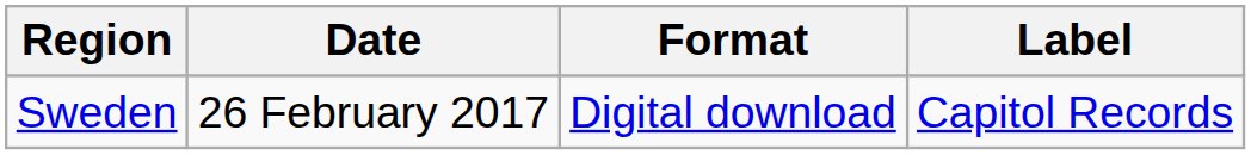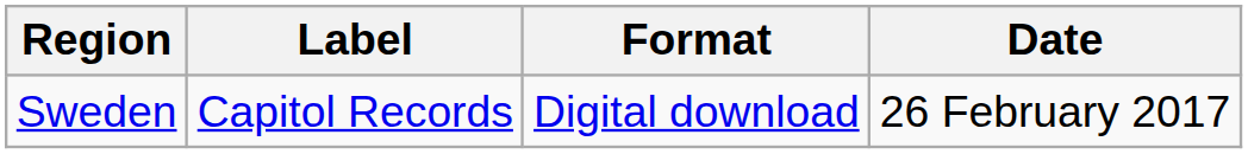columns swapped: Date <-> Label
